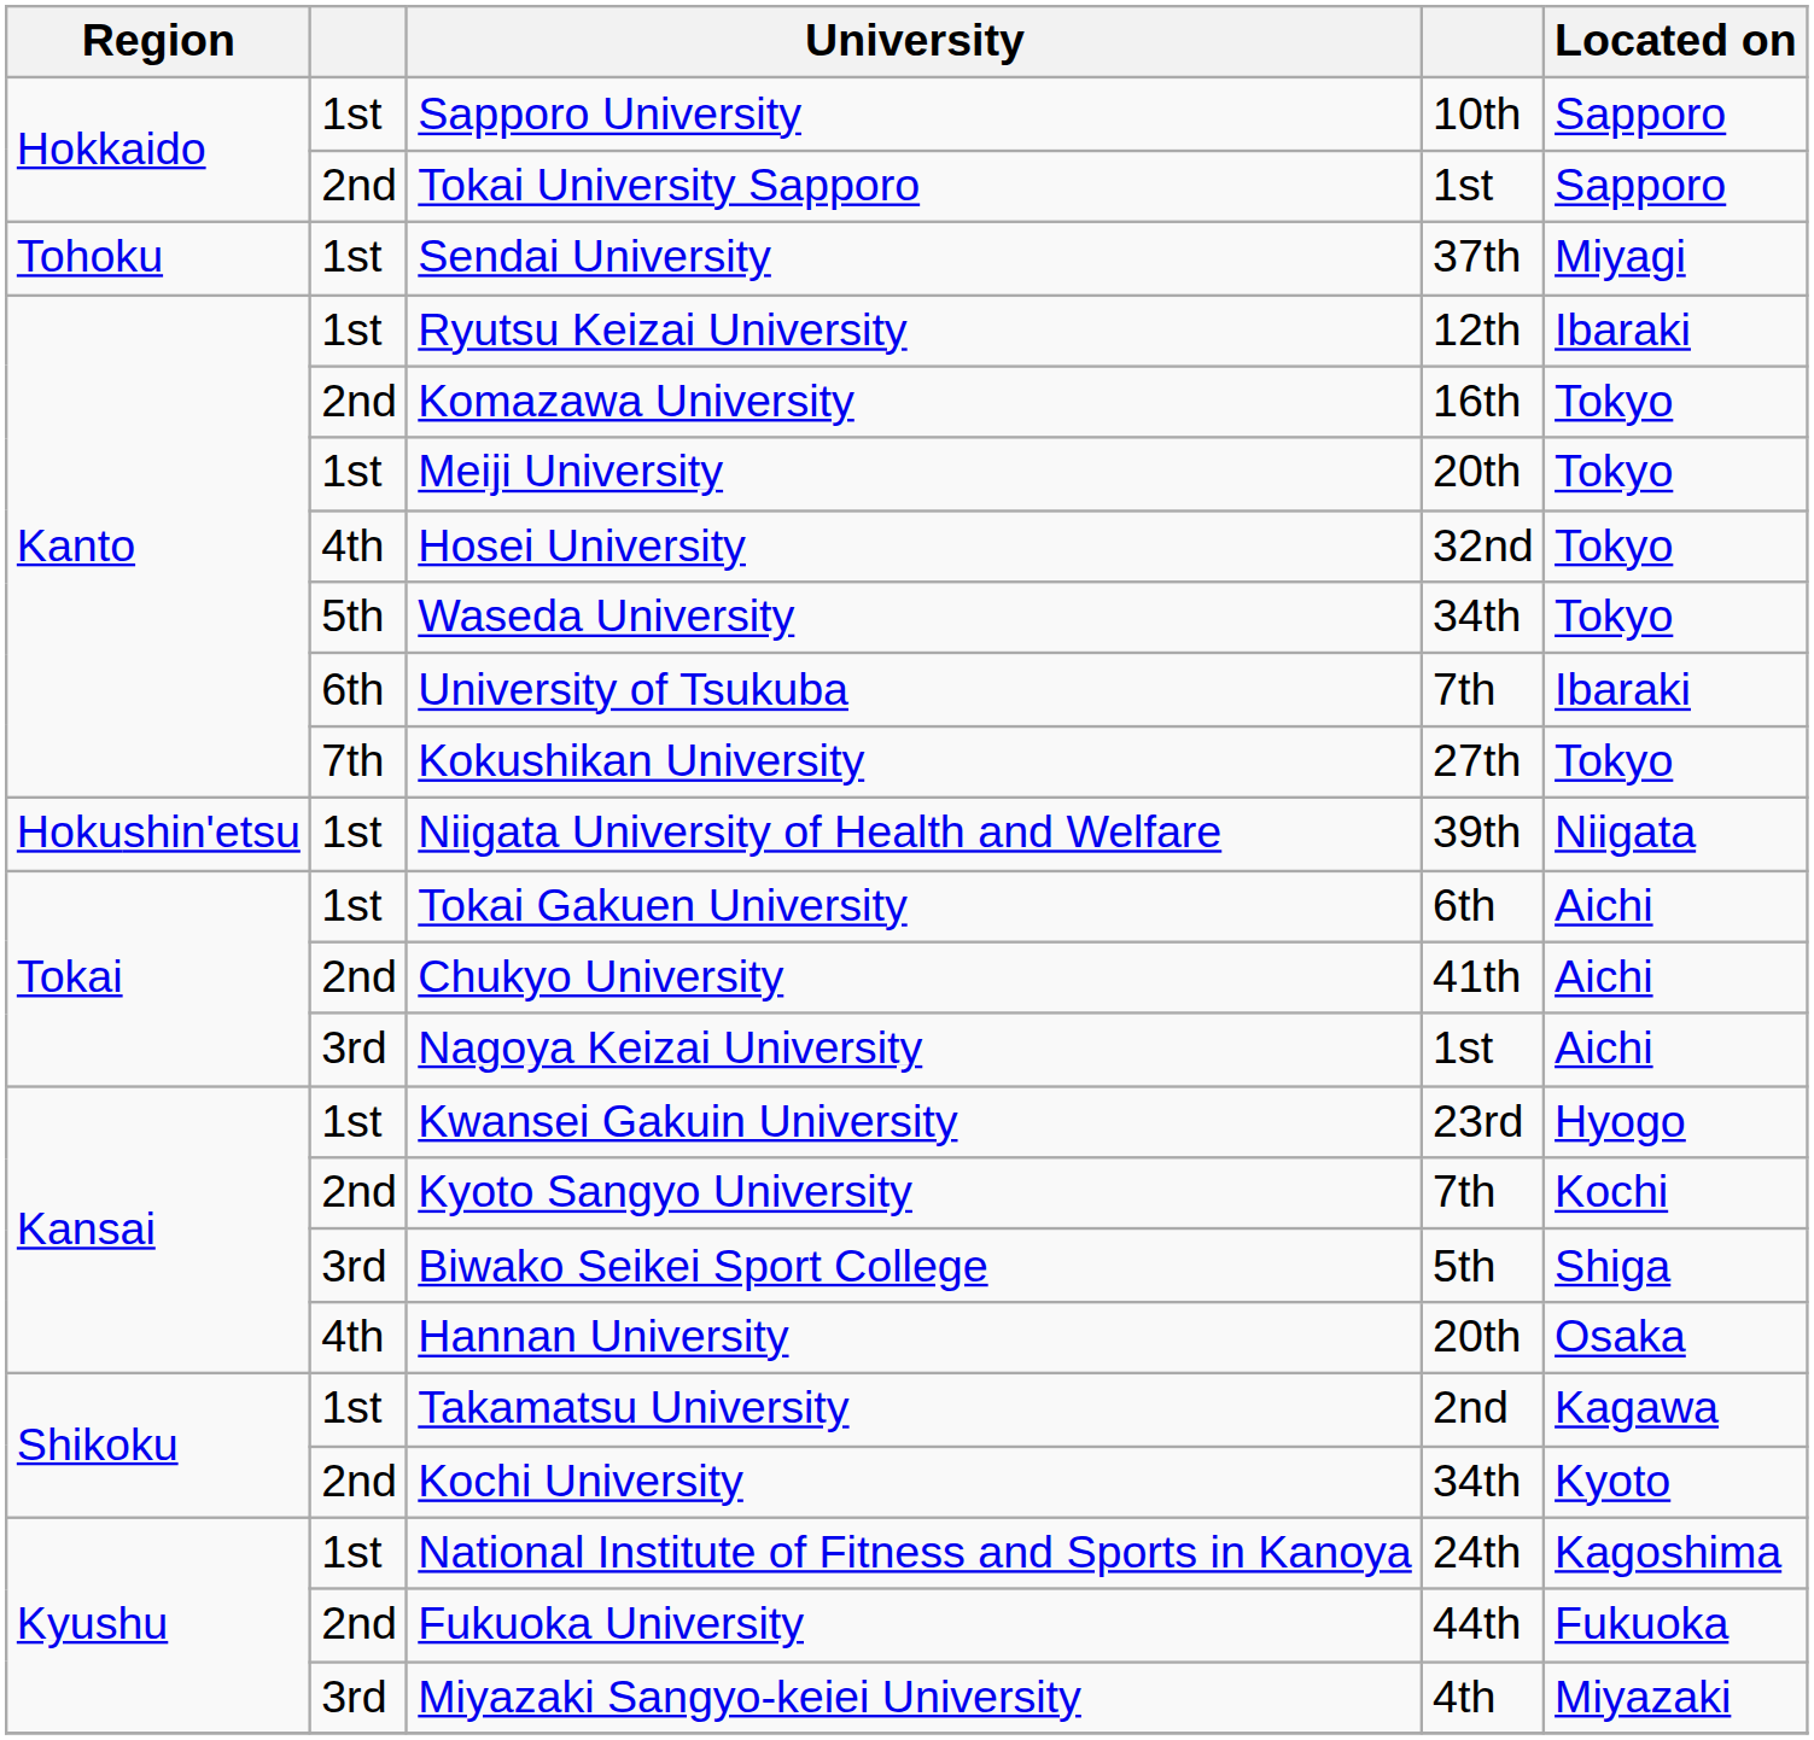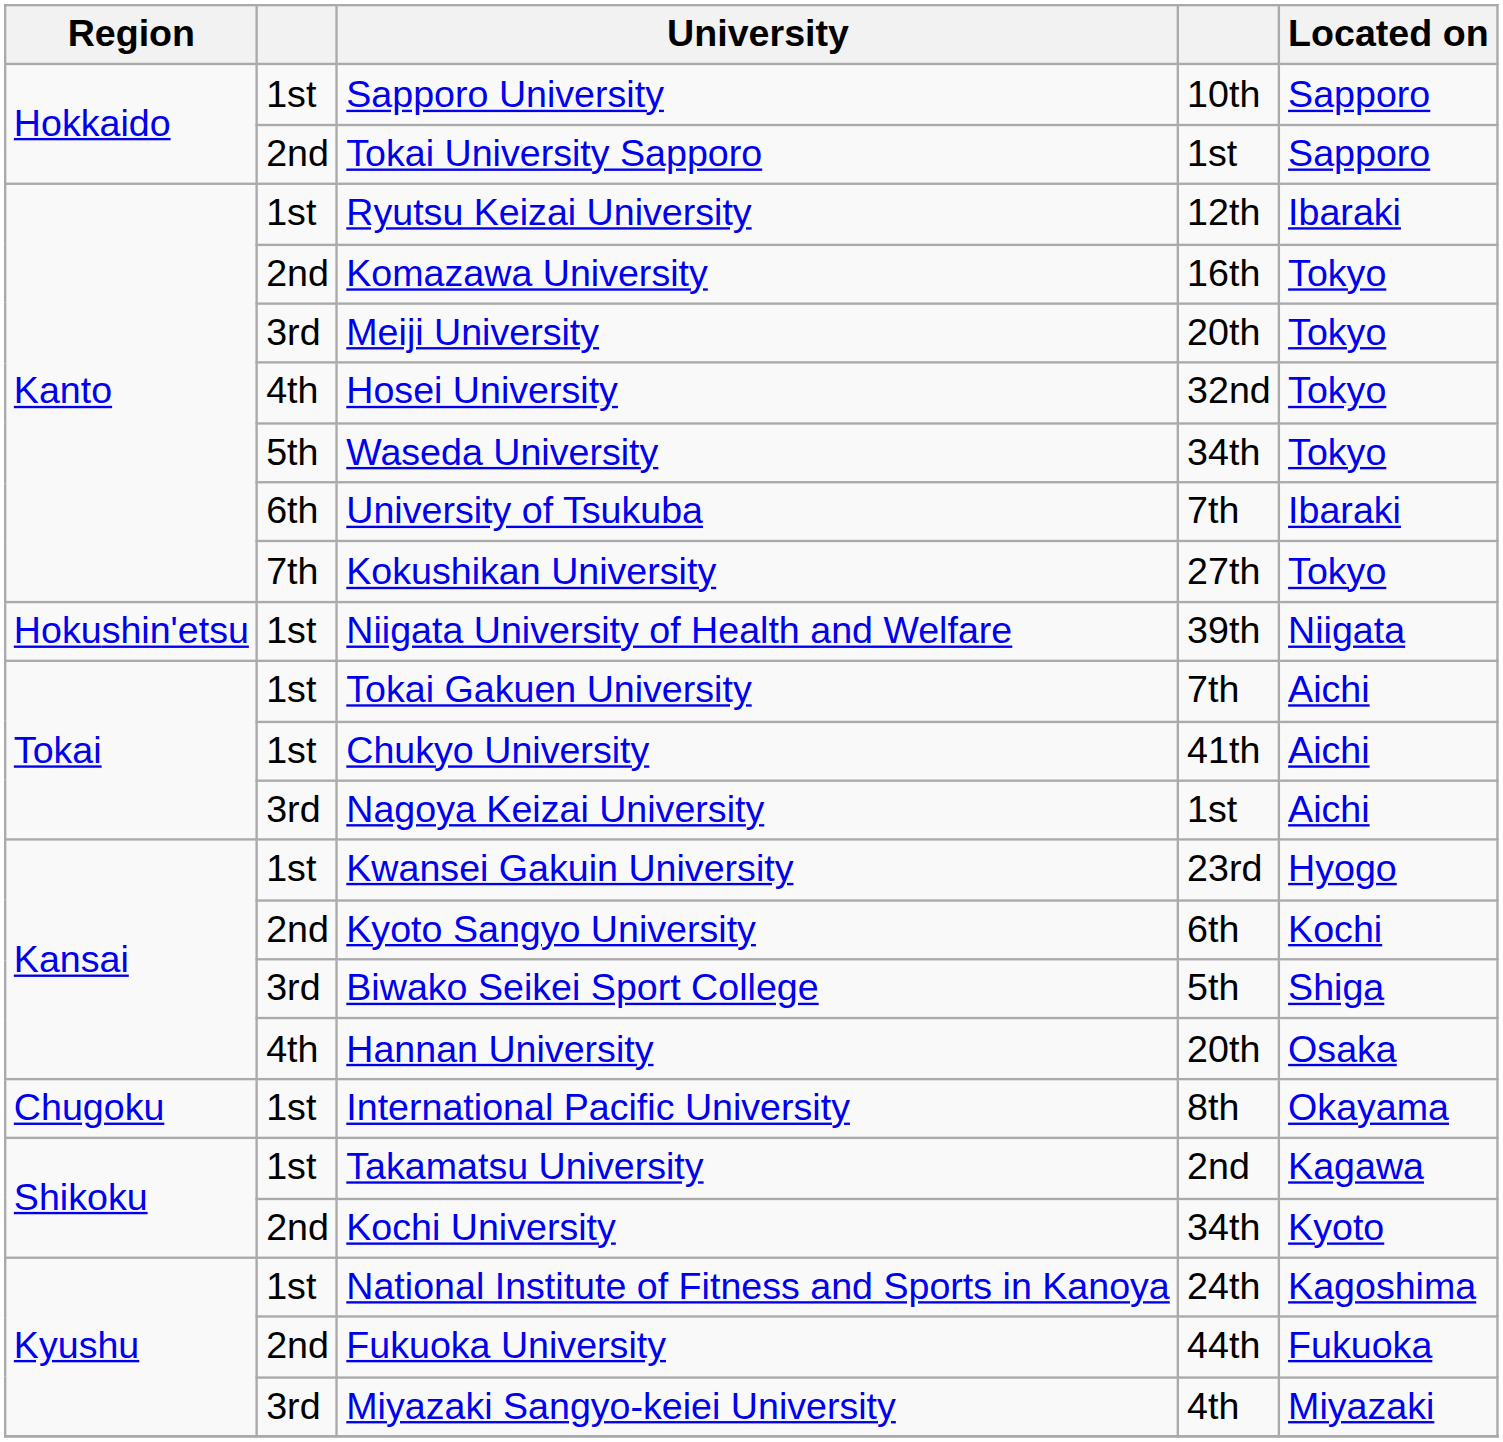- row: Tohoku | 1st | Sendai University | 37th | Miyagi
Meiji University | column 2: 1st -> 3rd
Tokai Gakuen University | column 4: 6th -> 7th
Chukyo University | column 2: 2nd -> 1st
Kyoto Sangyo University | column 4: 7th -> 6th
+ row: Chugoku | 1st | International Pacific University | 8th | Okayama
